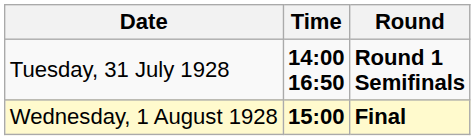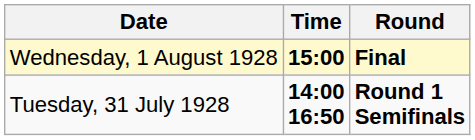rows swapped: Tuesday, 31 July 1928 <-> Wednesday, 1 August 1928
